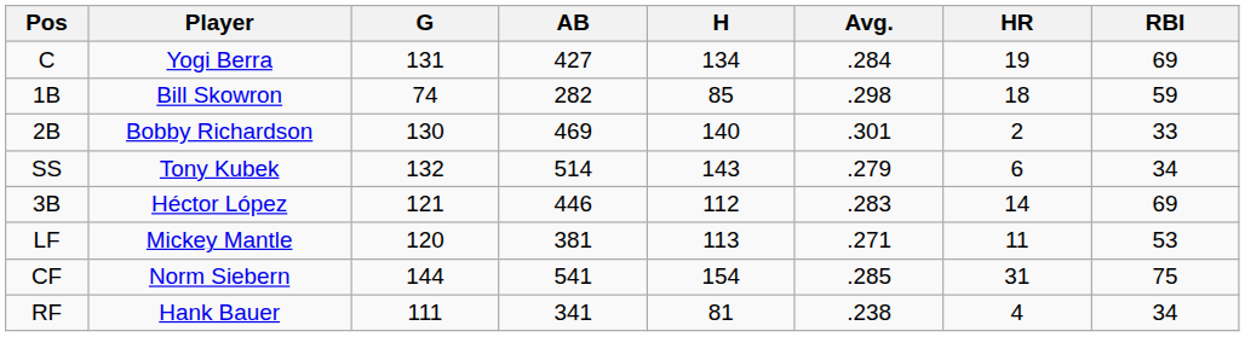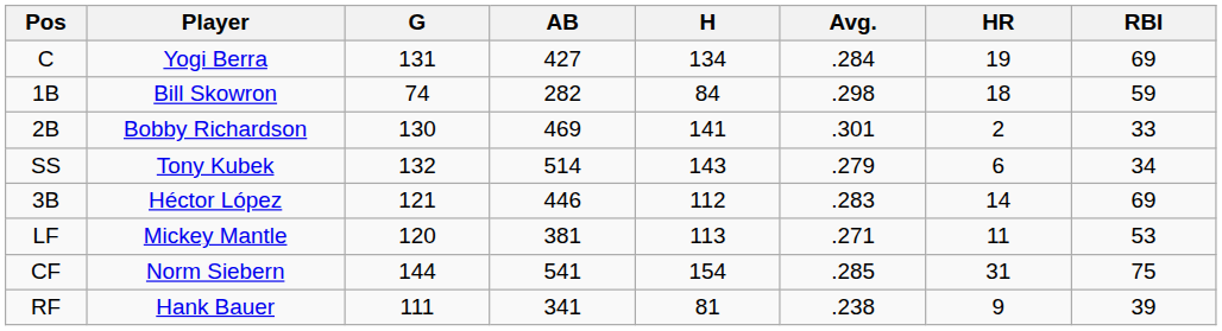1B | H: 85 -> 84
2B | H: 140 -> 141
RF | HR: 4 -> 9
RF | RBI: 34 -> 39
